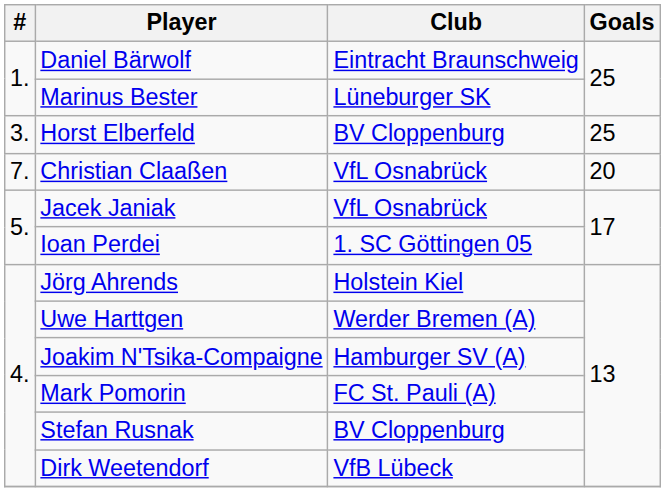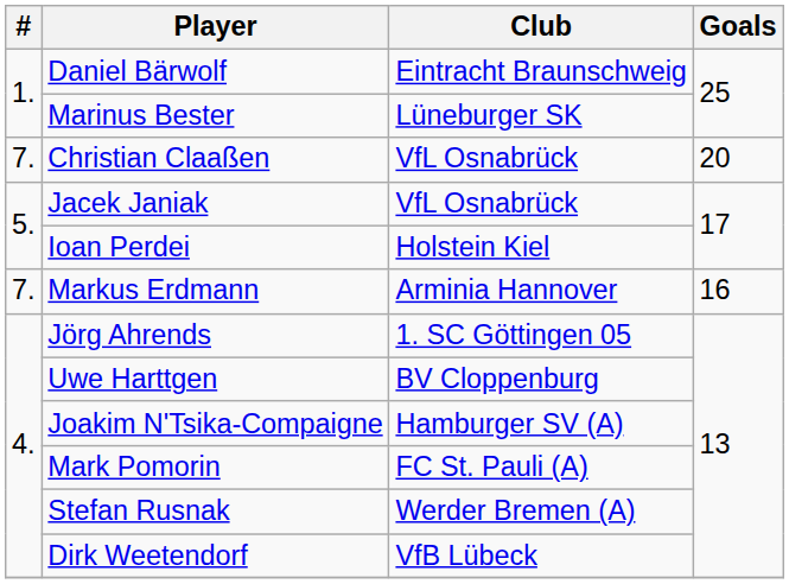- row: 3. | Horst Elberfeld | BV Cloppenburg | 25
Ioan Perdei | Club: 1. SC Göttingen 05 -> Holstein Kiel
+ row: 7. | Markus Erdmann | Arminia Hannover | 16
Jörg Ahrends | Club: Holstein Kiel -> 1. SC Göttingen 05
Uwe Harttgen | Club: Werder Bremen (A) -> BV Cloppenburg
Stefan Rusnak | Club: BV Cloppenburg -> Werder Bremen (A)
